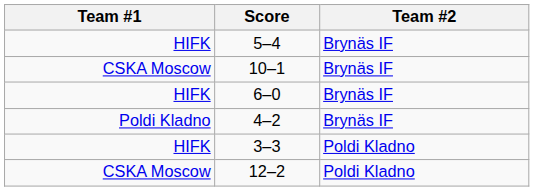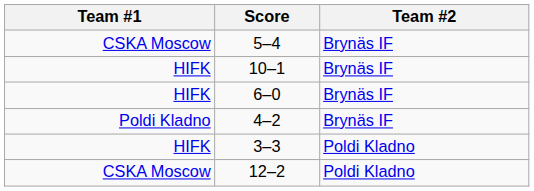5–4 | Team #1: HIFK -> CSKA Moscow
10–1 | Team #1: CSKA Moscow -> HIFK
